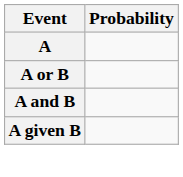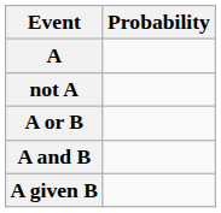+ row: not A
